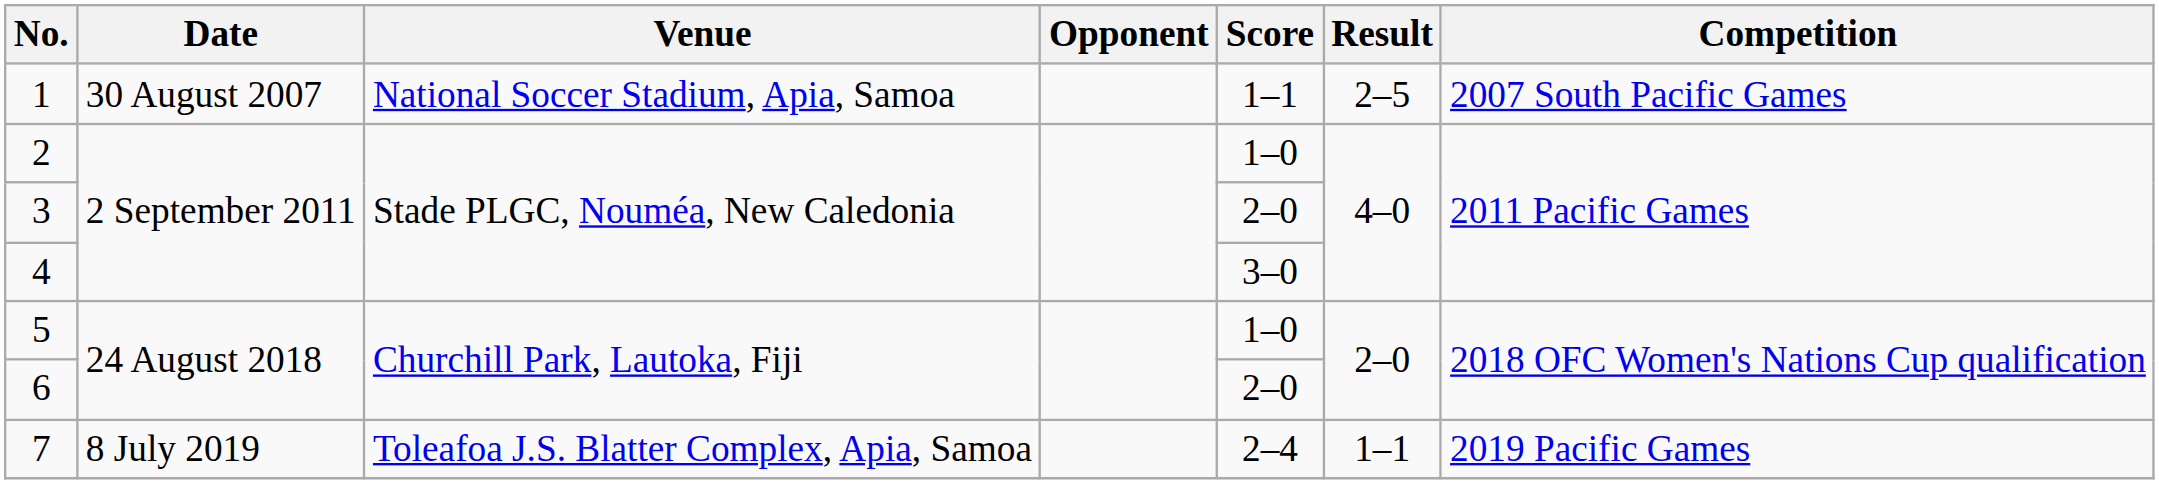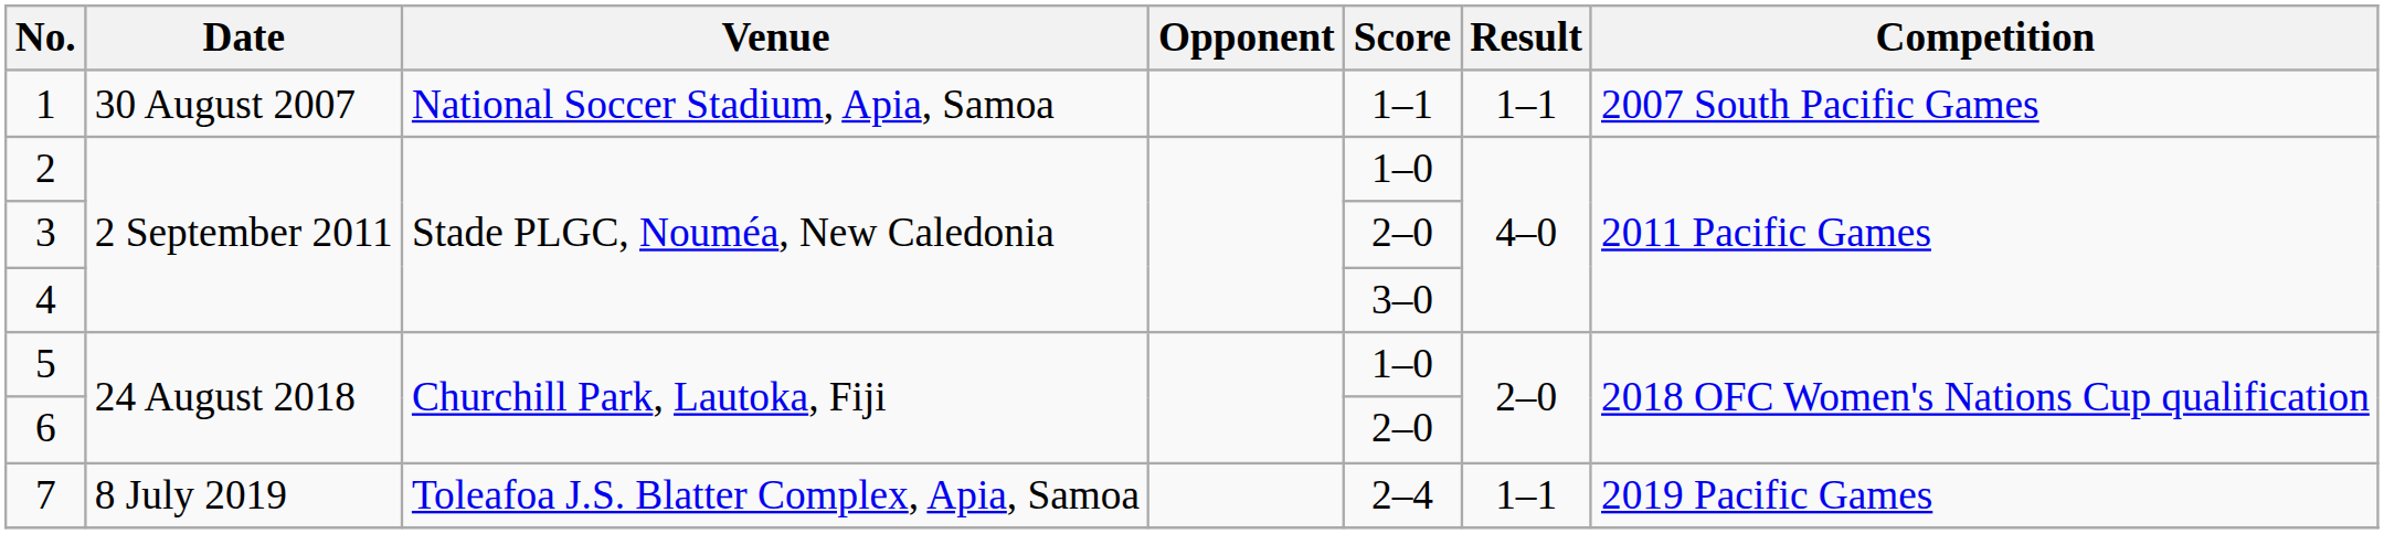1 | Result: 2–5 -> 1–1
